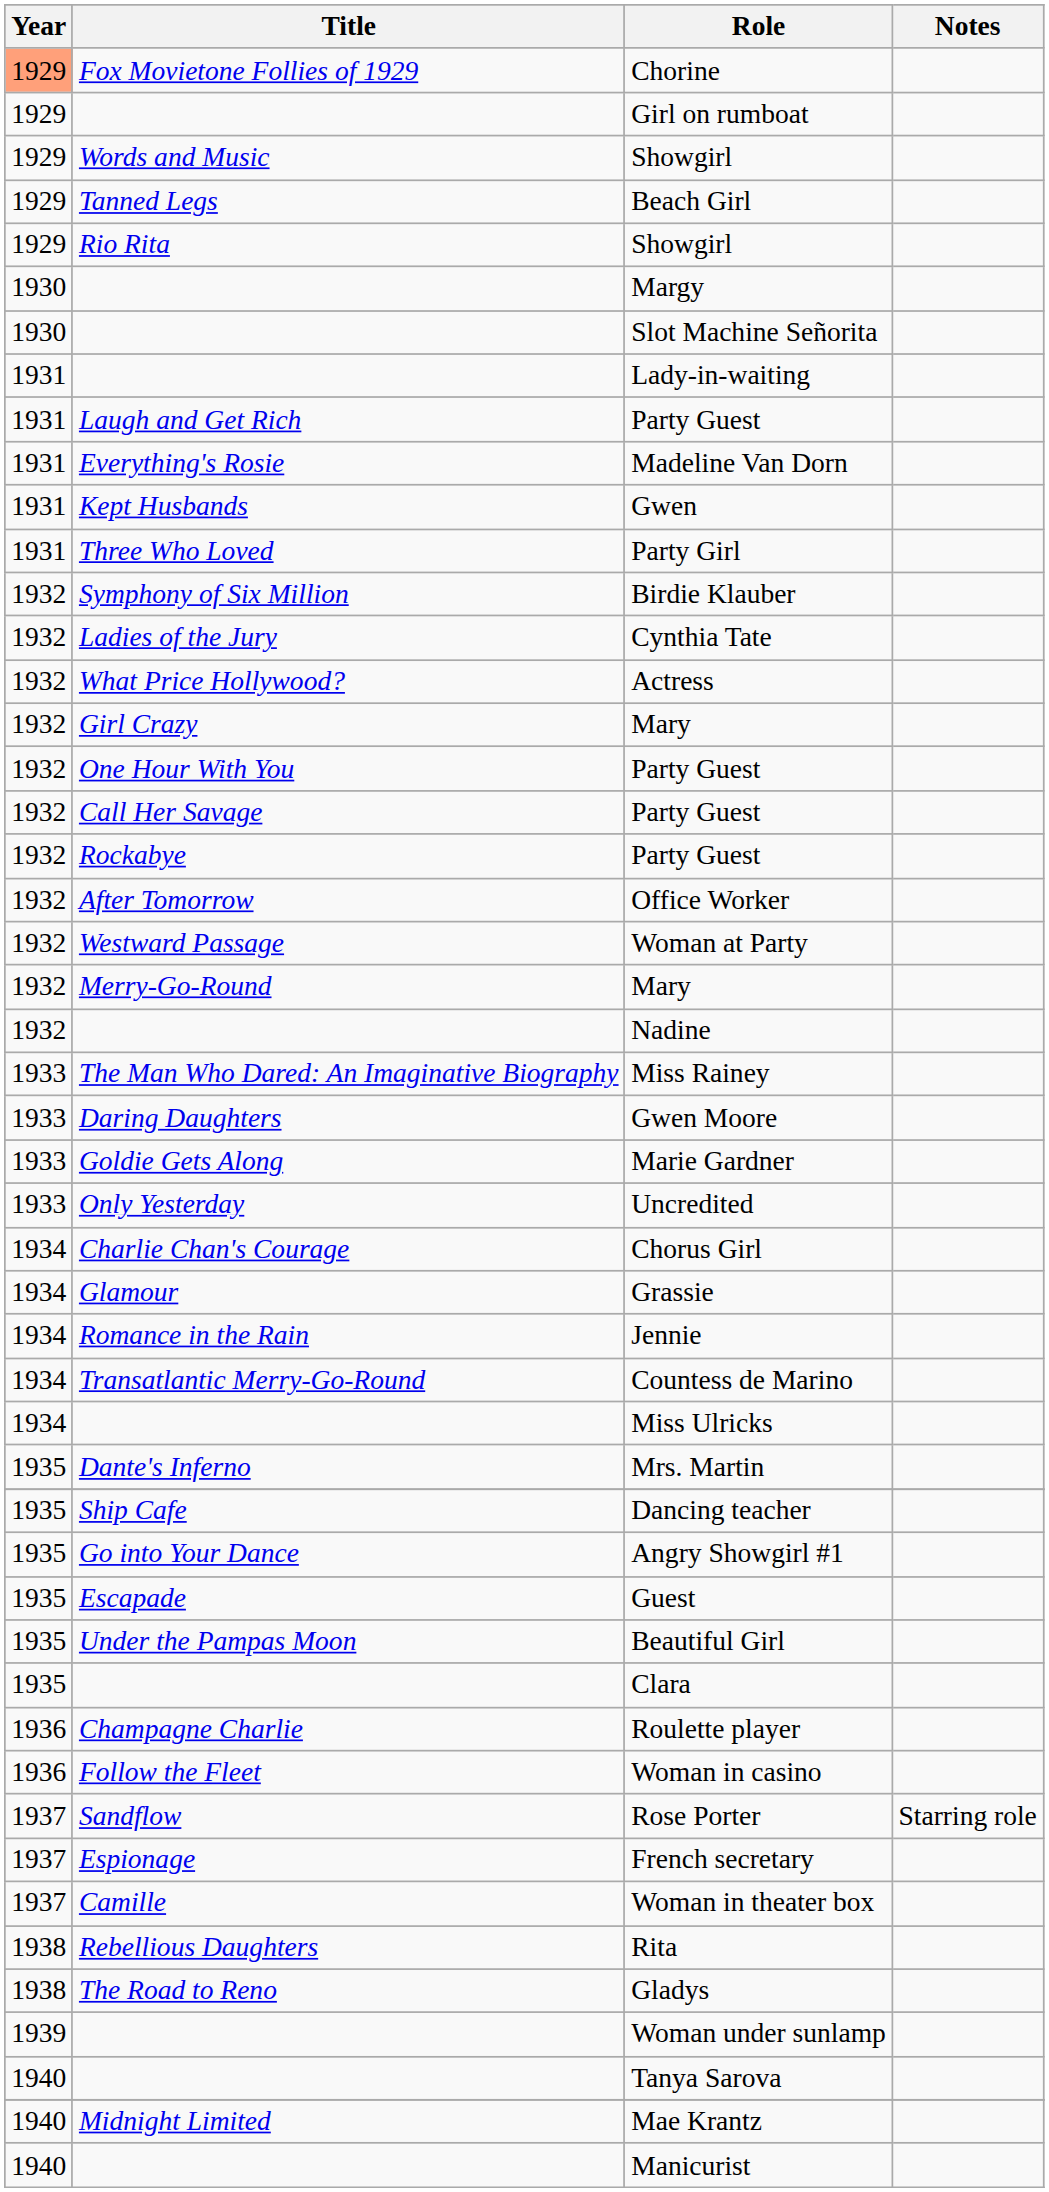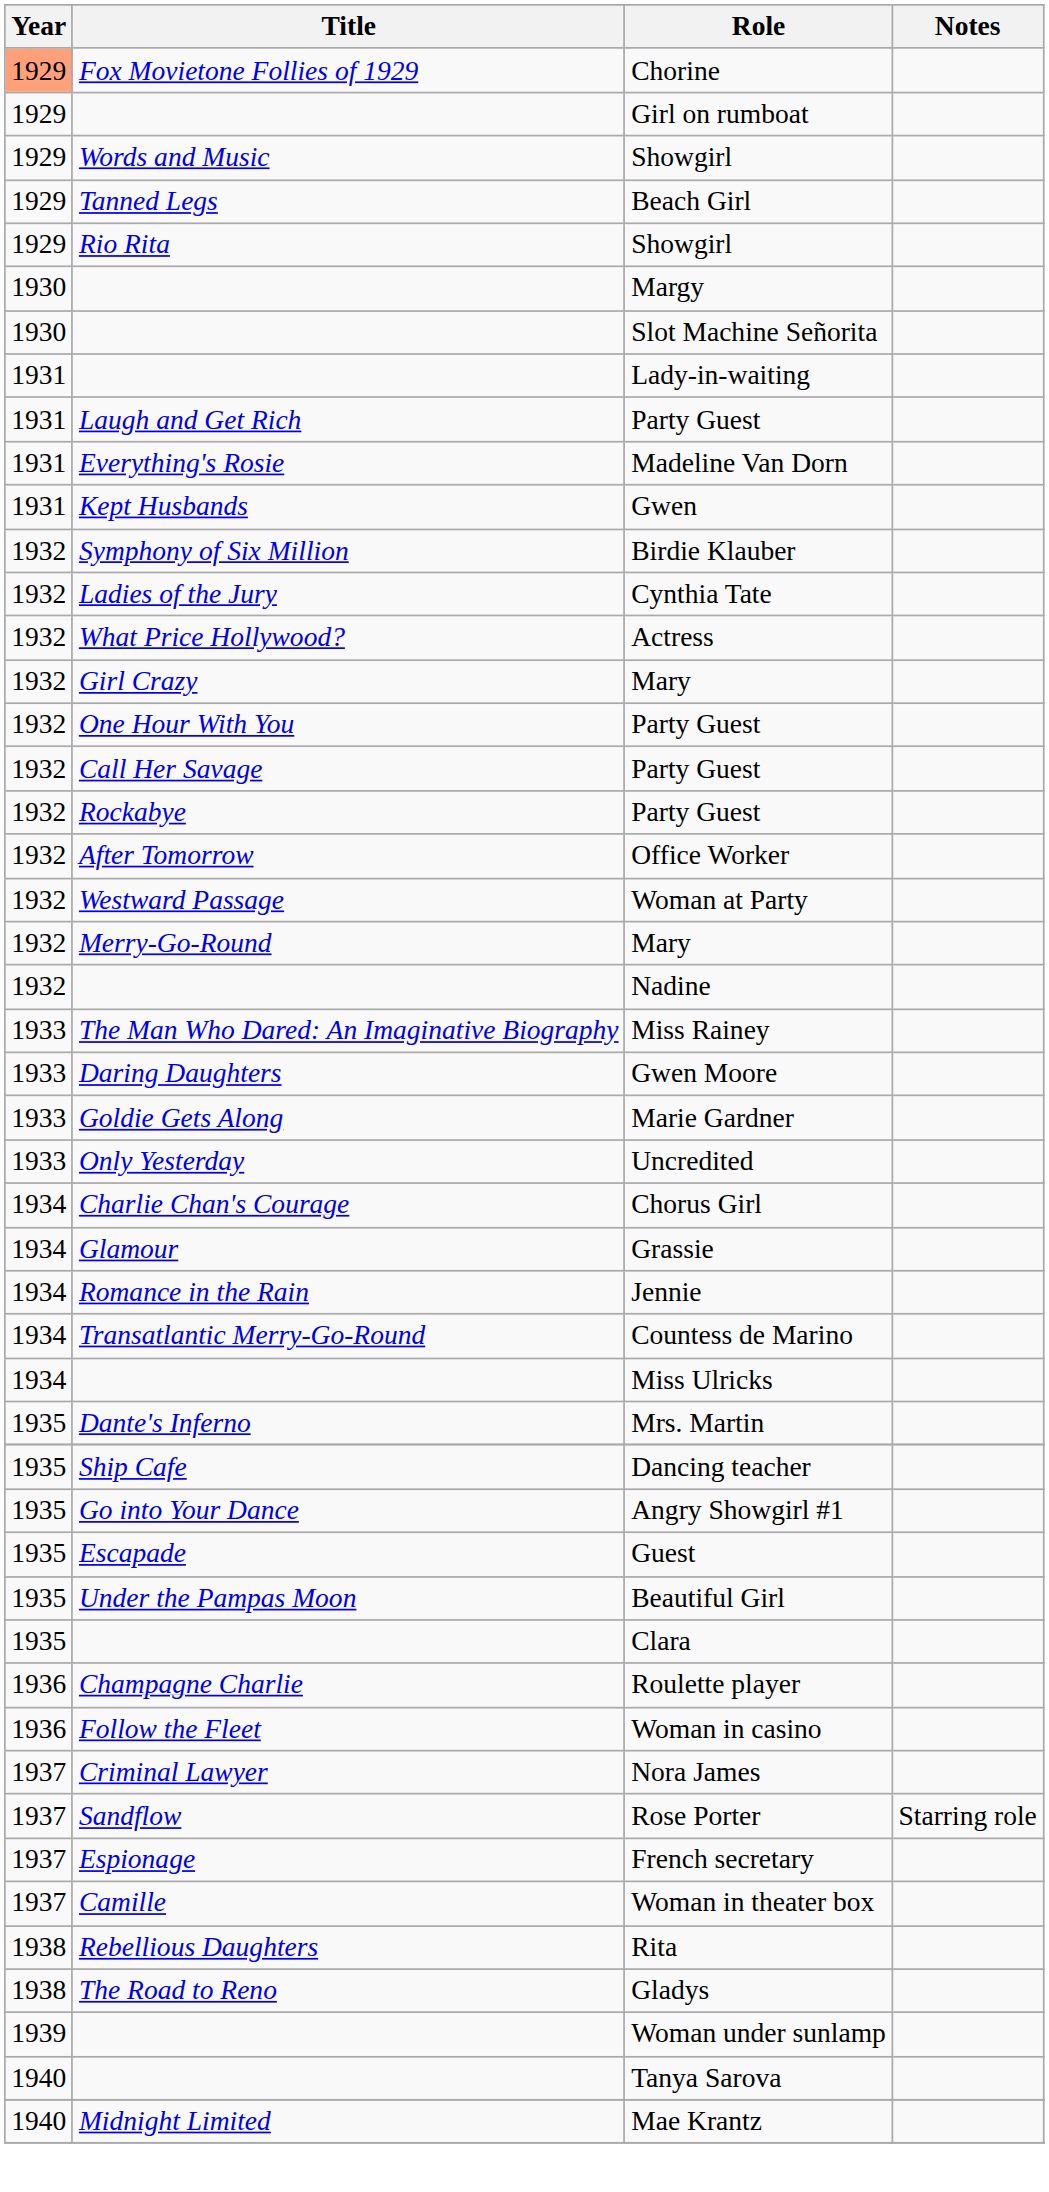- row: 1931 | Three Who Loved | Party Girl
+ row: 1937 | Criminal Lawyer | Nora James
- row: 1940 | Manicurist
